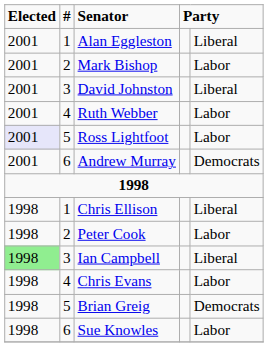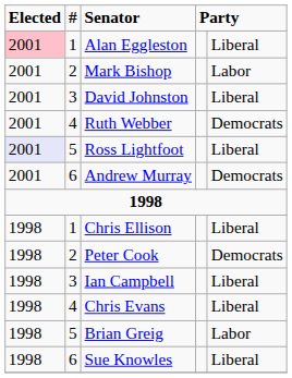Alan Eggleston | Elected: no background -> pink background
Ruth Webber | column 5: Labor -> Democrats
Ross Lightfoot | column 5: Labor -> Liberal
Peter Cook | column 5: Labor -> Democrats
Ian Campbell | Elected: lightgreen background -> no background
Chris Evans | column 5: Labor -> Liberal
Brian Greig | column 5: Democrats -> Labor
Sue Knowles | column 5: Labor -> Liberal
